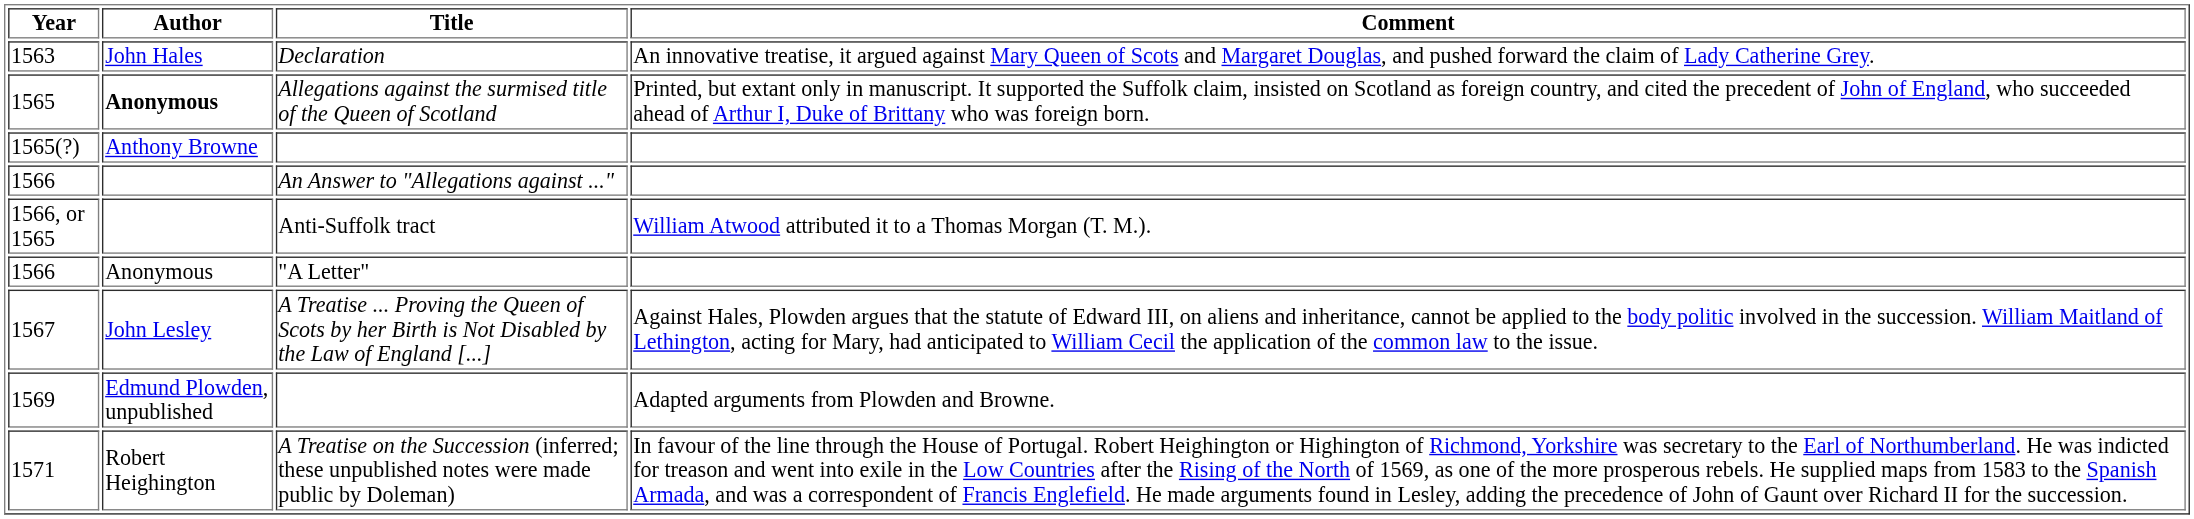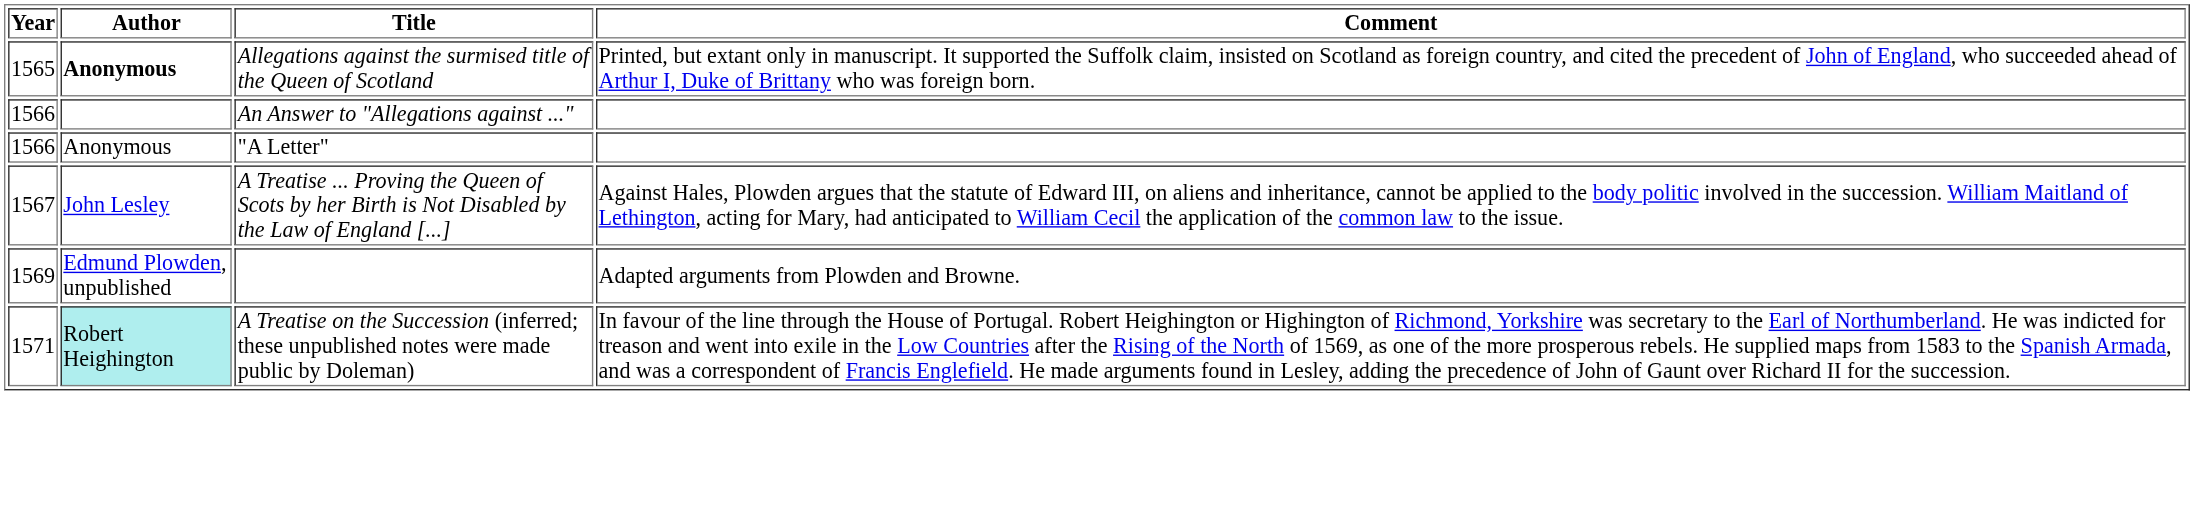- row: 1563 | John Hales | Declaration | An innovative treatise, it argued against Mary Queen of Scots and Margaret Douglas, and pushed forward the claim of Lady Catherine Grey.
- row: 1565(?) | Anthony Browne
- row: 1566, or 1565 | Anti-Suffolk tract | William Atwood attributed it to a Thomas Morgan (T. M.).
1571 | Author: no background -> paleturquoise background
